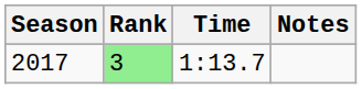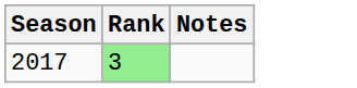- column: Time | 1:13.7
